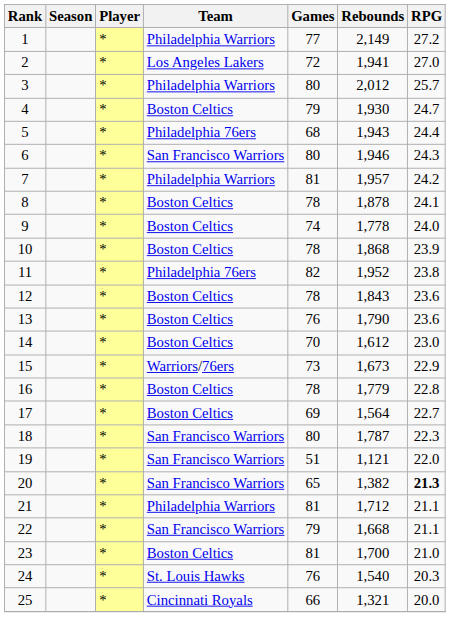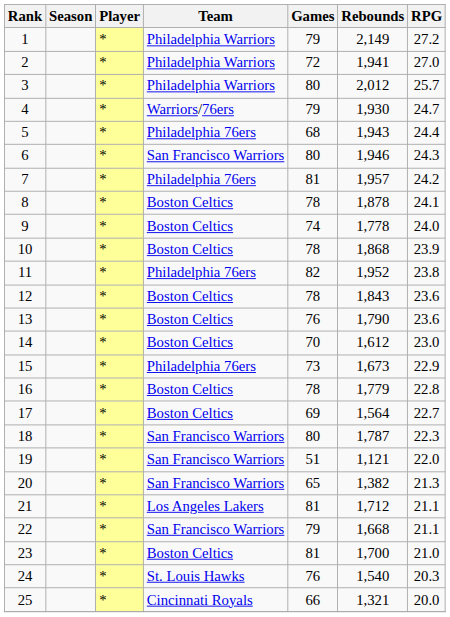1 | Games: 77 -> 79
2 | Team: Los Angeles Lakers -> Philadelphia Warriors
4 | Team: Boston Celtics -> Warriors/76ers
7 | Team: Philadelphia Warriors -> Philadelphia 76ers
15 | Team: Warriors/76ers -> Philadelphia 76ers
20 | RPG: bold -> normal
21 | Team: Philadelphia Warriors -> Los Angeles Lakers
